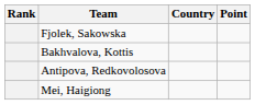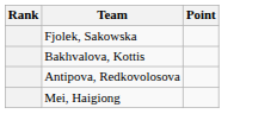- column: Country
